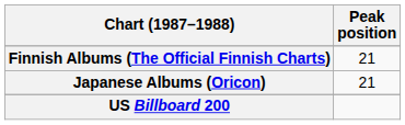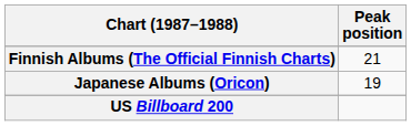Japanese Albums (Oricon) | Peak position: 21 -> 19
